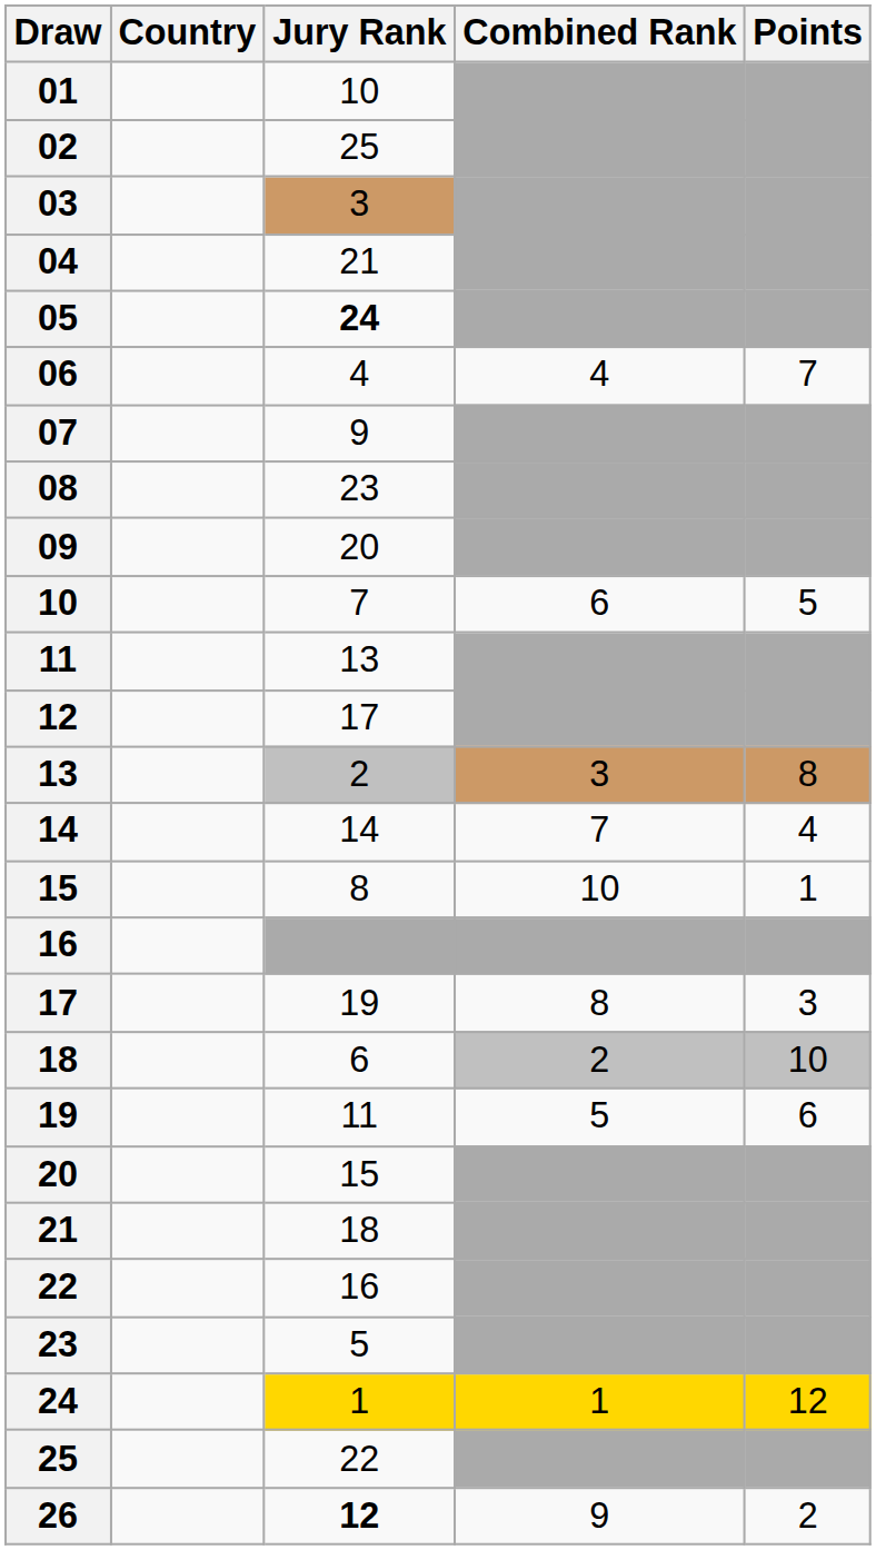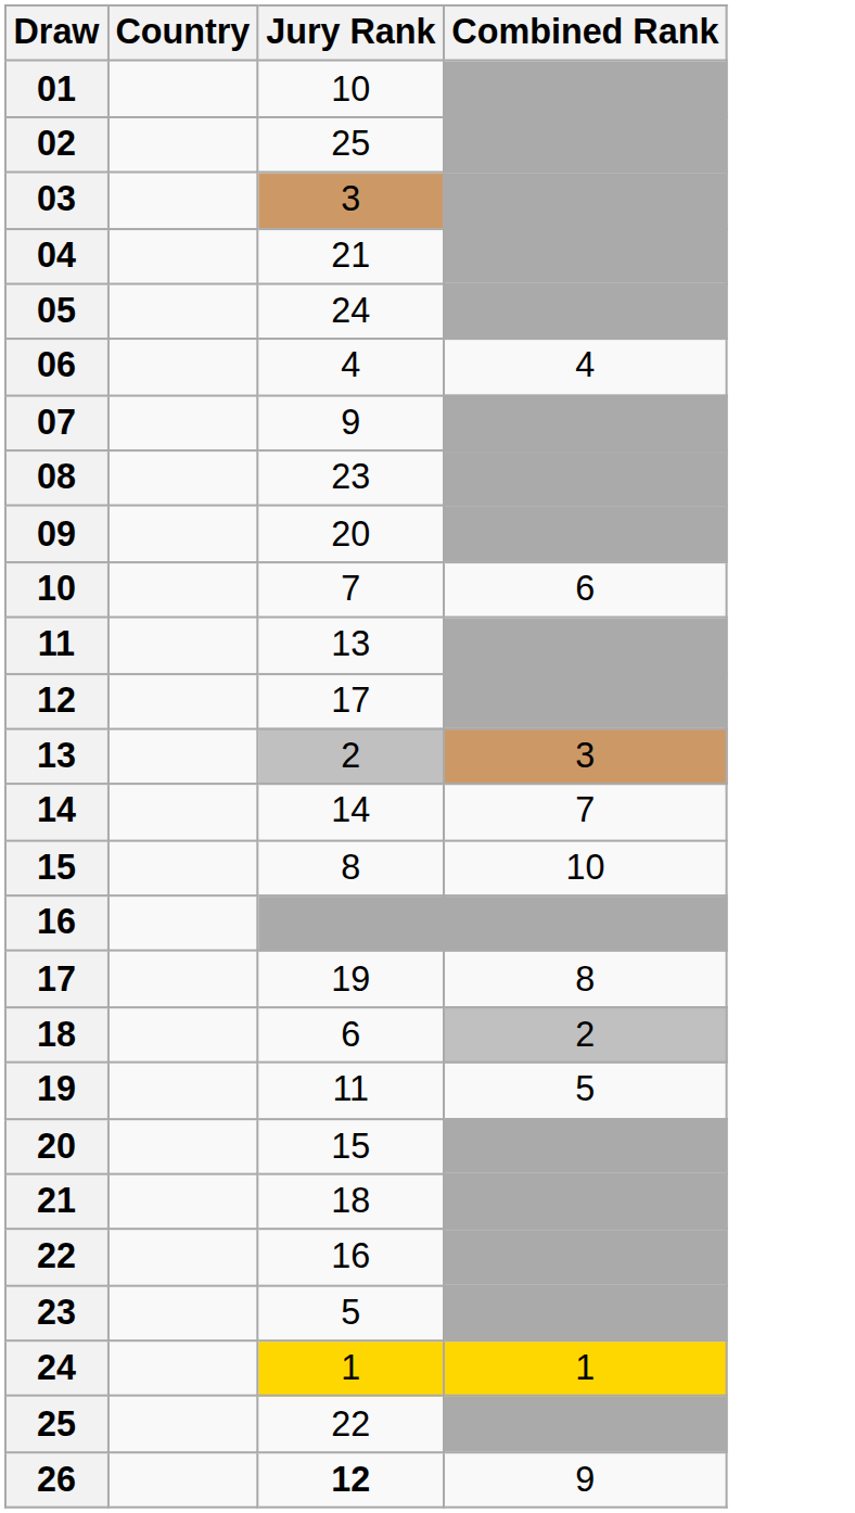- column: Points | 7 | 5 | 8 | 4 | 1 | 3 | 10 | 6 | 12 | 2
05 | Jury Rank: bold -> normal
